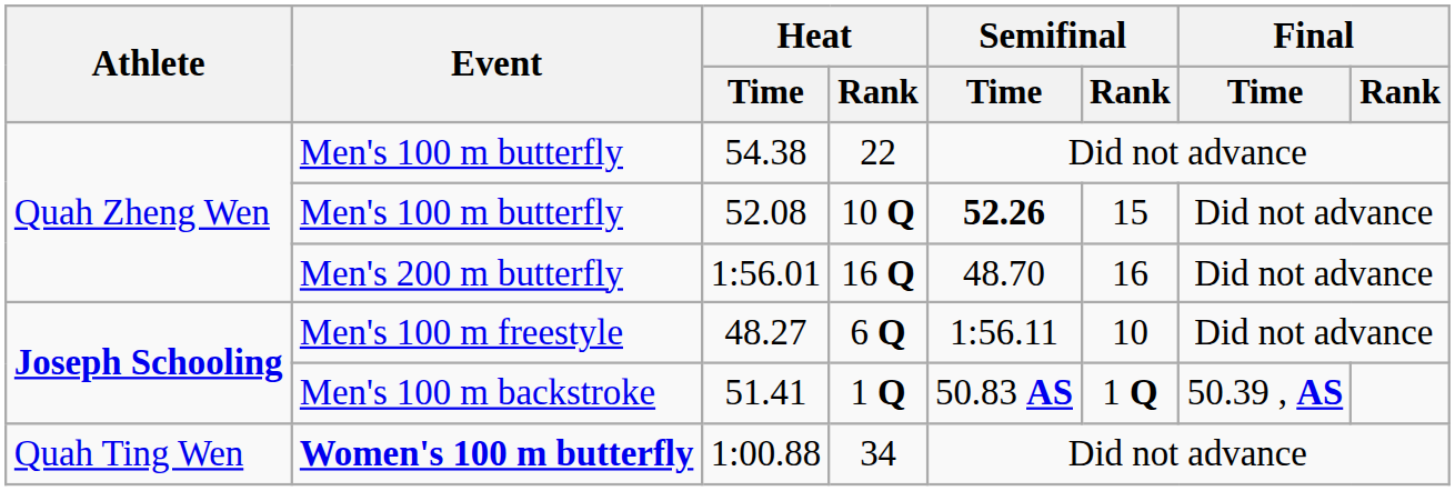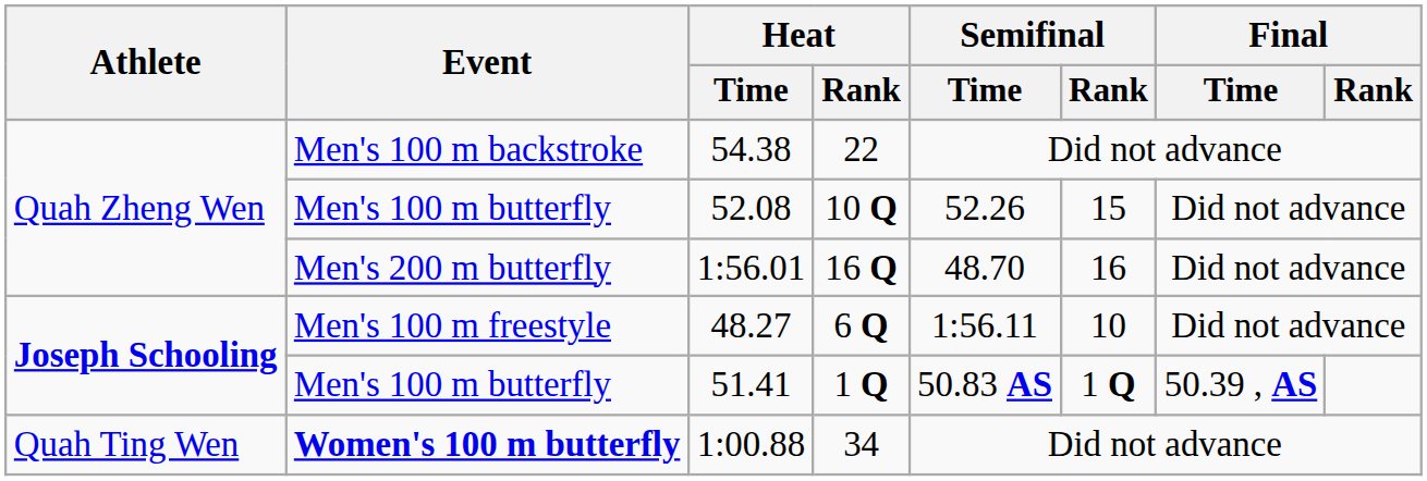54.38 | Event: Men's 100 m butterfly -> Men's 100 m backstroke
52.08 | Semifinal / Time: bold -> normal
51.41 | Event: Men's 100 m backstroke -> Men's 100 m butterfly
